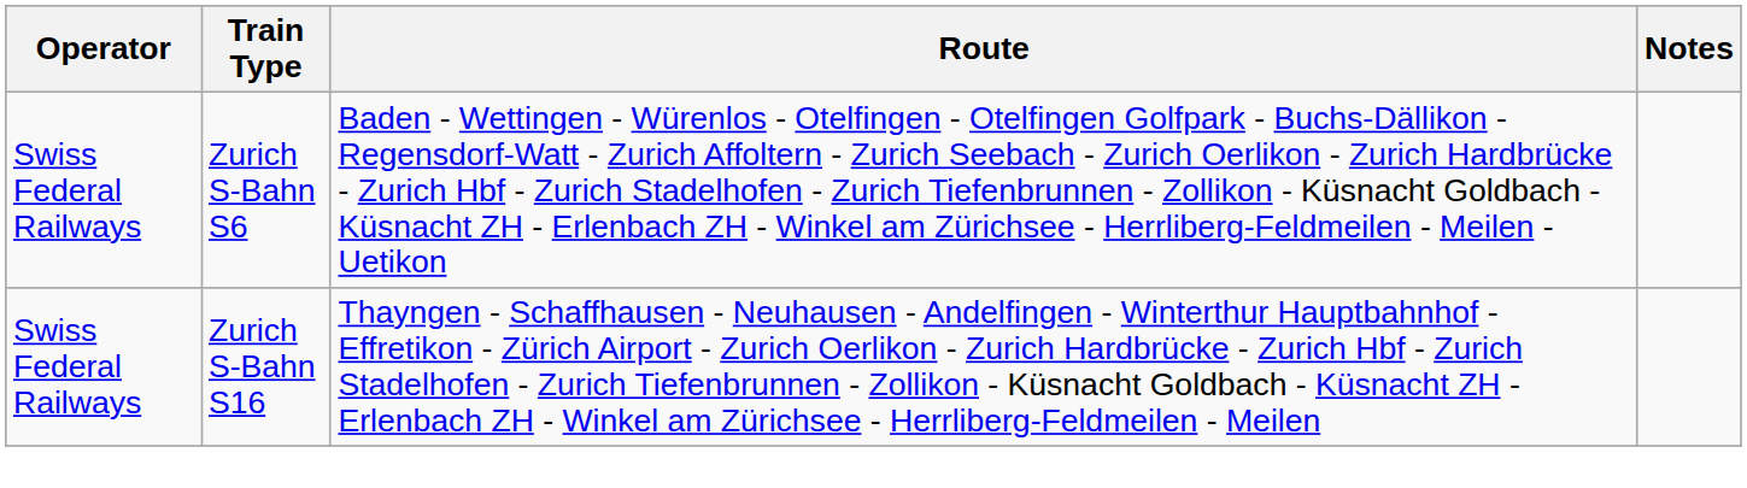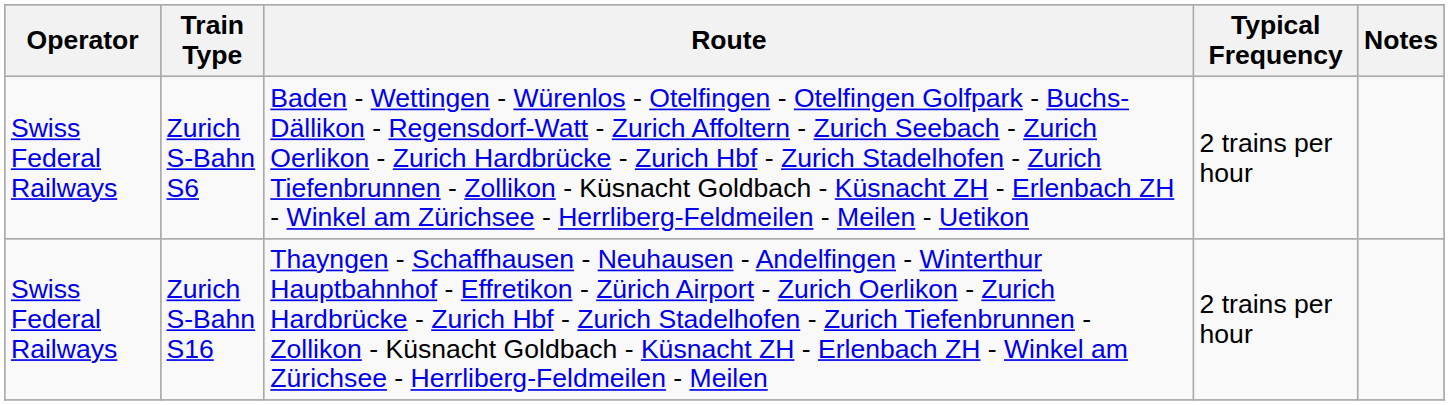+ column: Typical Frequency | 2 trains per hour | 2 trains per hour
